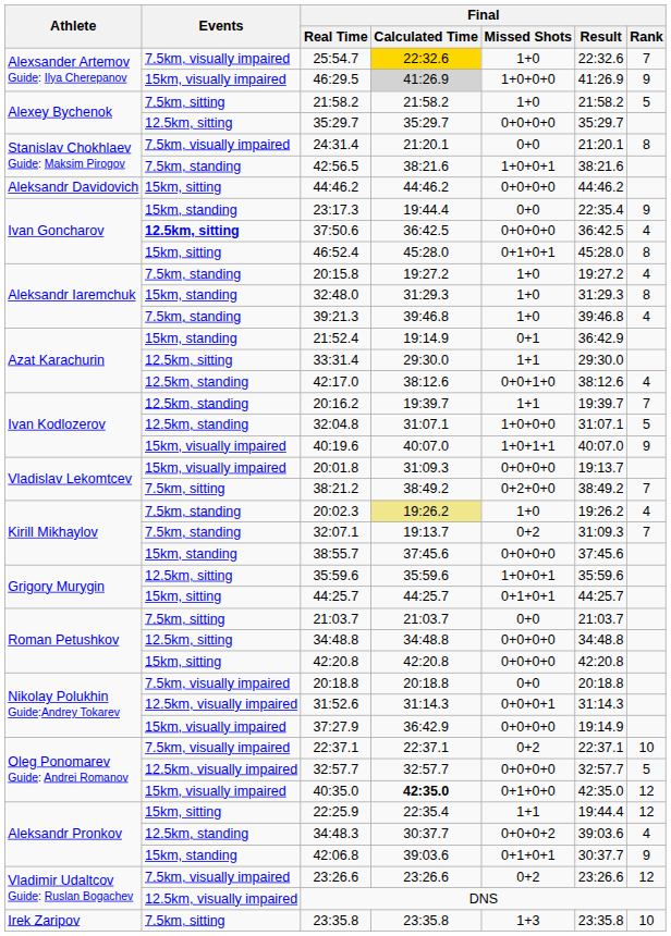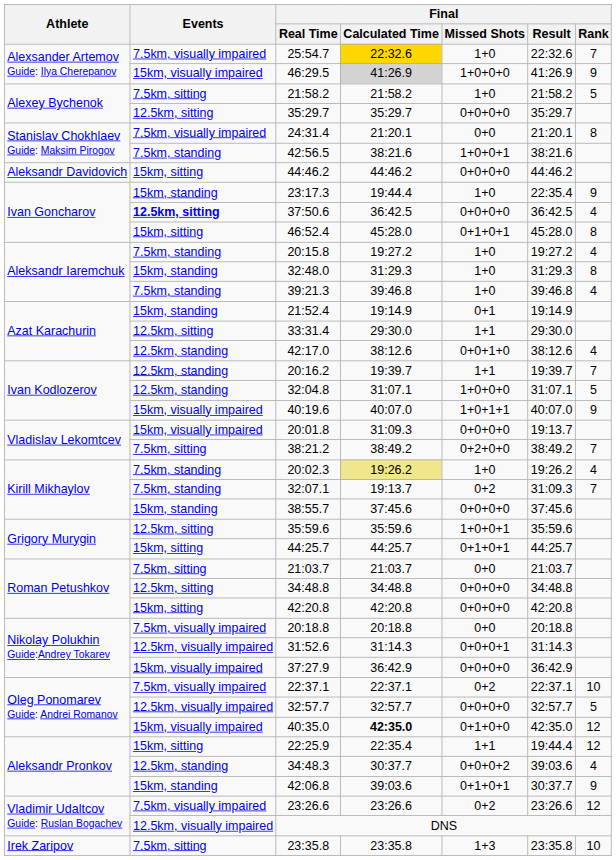23:17.3 | Final / Missed Shots: 0+0 -> 1+0
21:52.4 | Final / Result: 36:42.9 -> 19:14.9
37:27.9 | Final / Result: 19:14.9 -> 36:42.9
